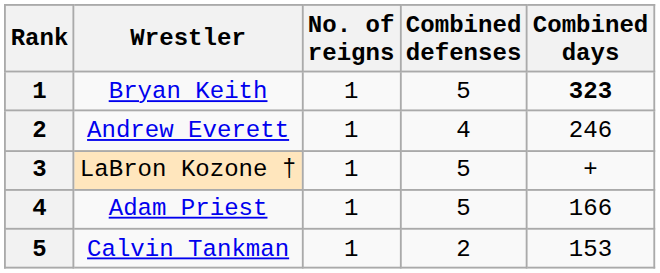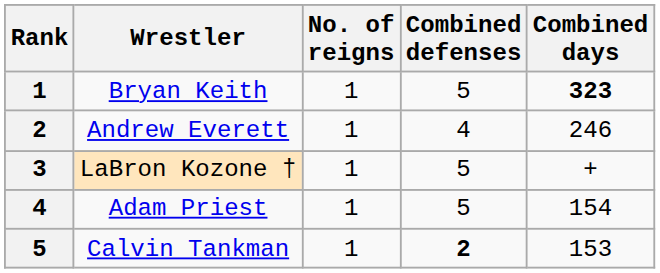Adam Priest | Combined days: 166 -> 154
Calvin Tankman | Combined defenses: normal -> bold
